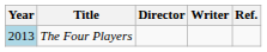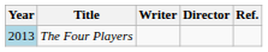columns swapped: Director <-> Writer
